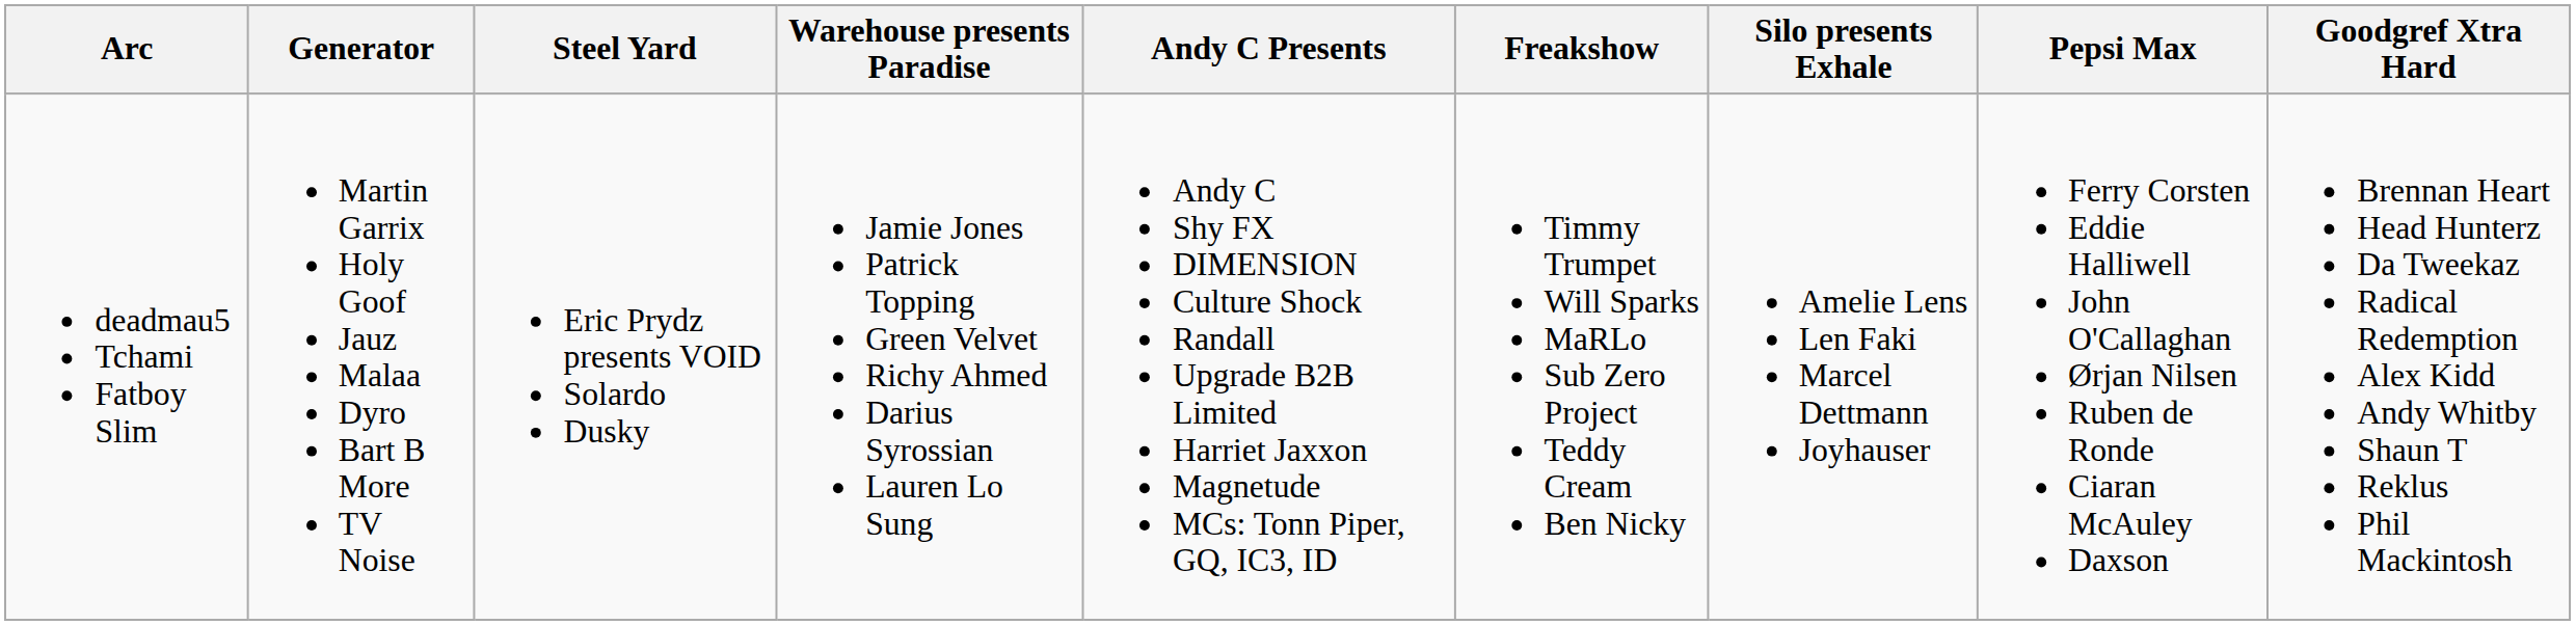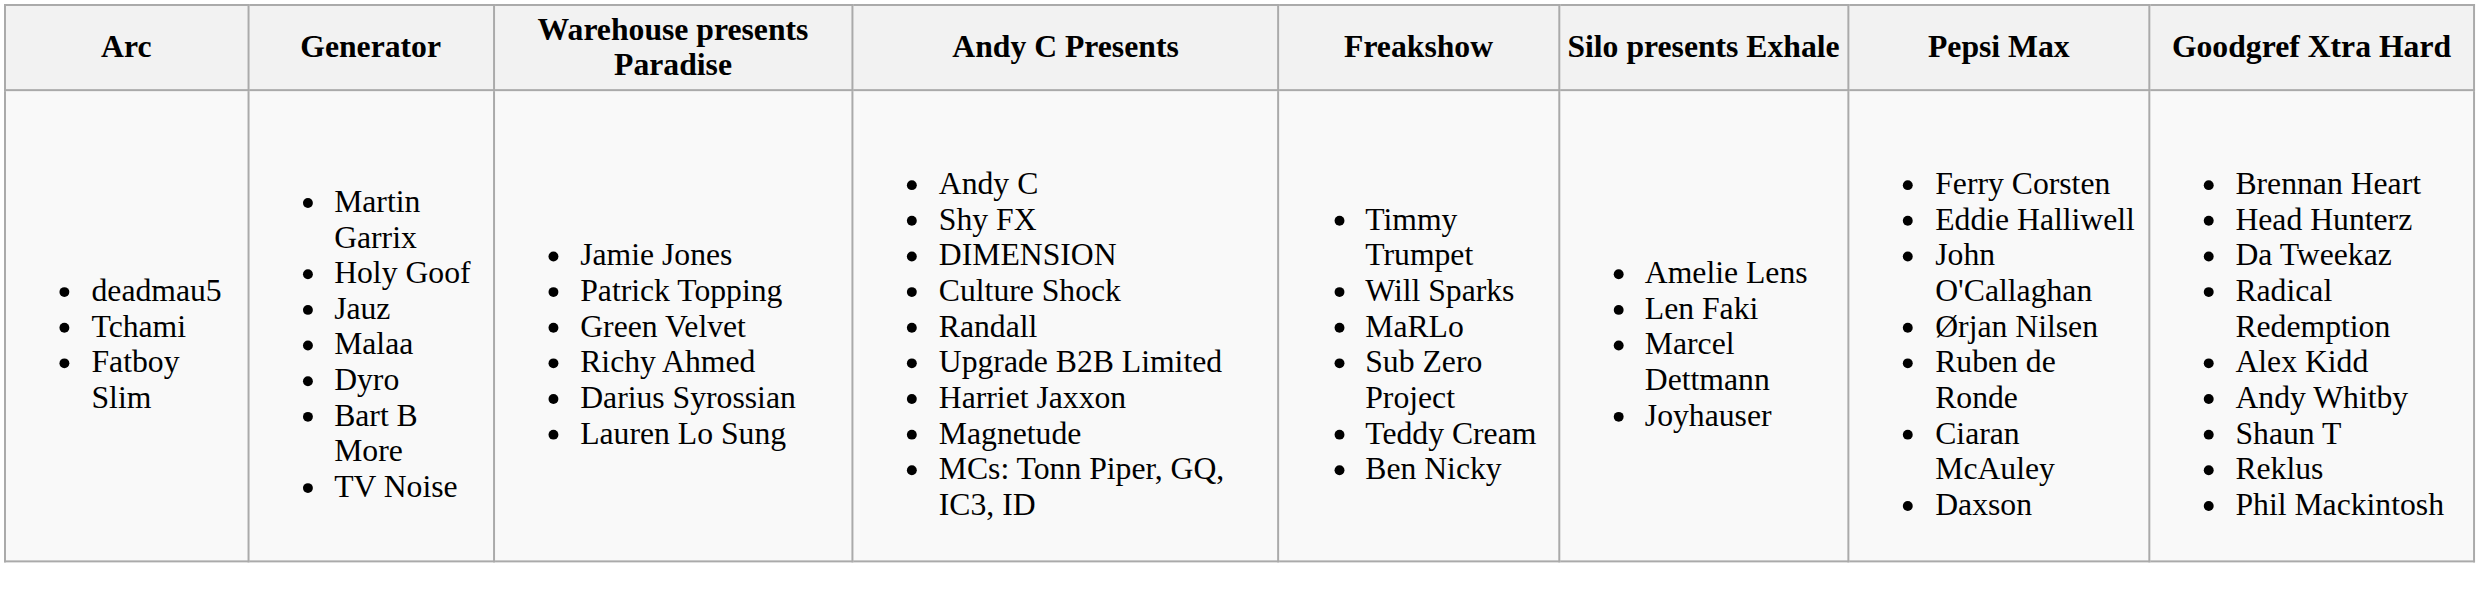- column: Steel Yard | Eric Prydz presents VOID Solardo Dusky
